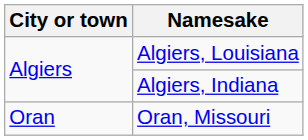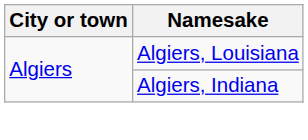- row: Oran | Oran, Missouri
